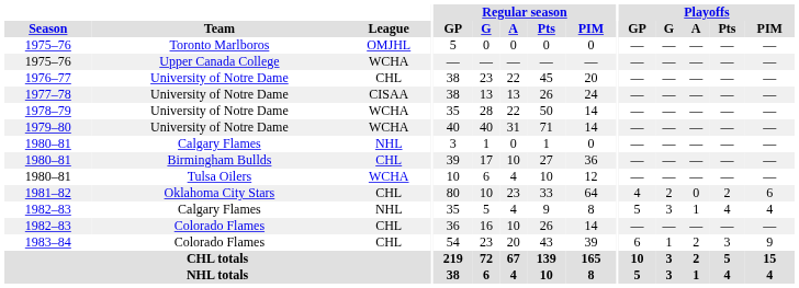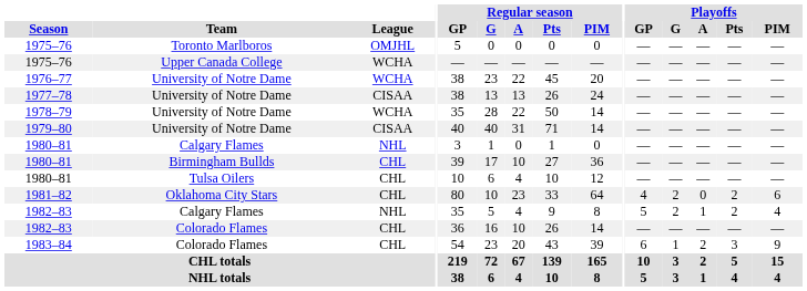1976–77 | League: CHL -> WCHA
1979–80 | League: WCHA -> CISAA
1980–81 / Tulsa Oilers | League: WCHA -> CHL
1982–83 / Calgary Flames | Playoffs / G: 3 -> 2
1982–83 / Calgary Flames | Playoffs / Pts: 4 -> 2
